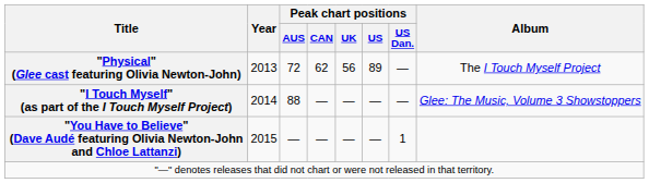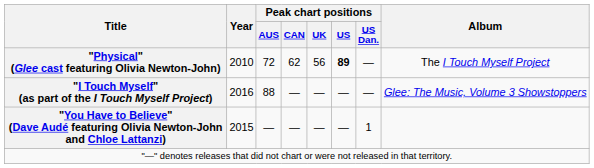"Physical" (Glee cast featuring Olivia Newton-John) | Year: 2013 -> 2010
"Physical" (Glee cast featuring Olivia Newton-John) | Peak chart positions / US: normal -> bold
"I Touch Myself" (as part of the I Touch Myself Project) | Year: 2014 -> 2016
